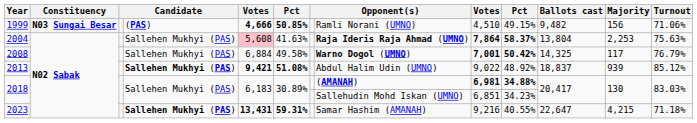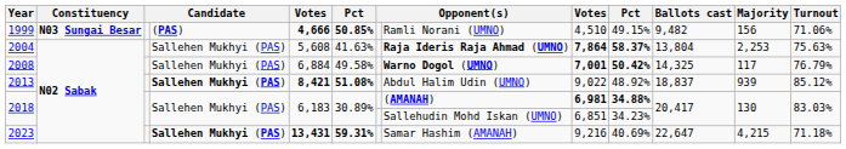2004 | column 5: pink background -> no background
2013 | column 5: 9,421 -> 8,421
2023 | column 10: 40.55% -> 40.69%
